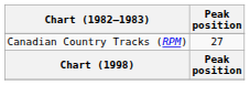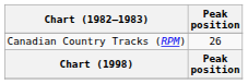Canadian Country Tracks (RPM) | Peak position: 27 -> 26
